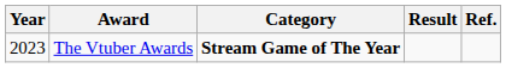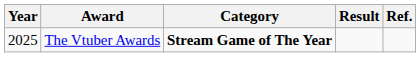The Vtuber Awards | Year: 2023 -> 2025
